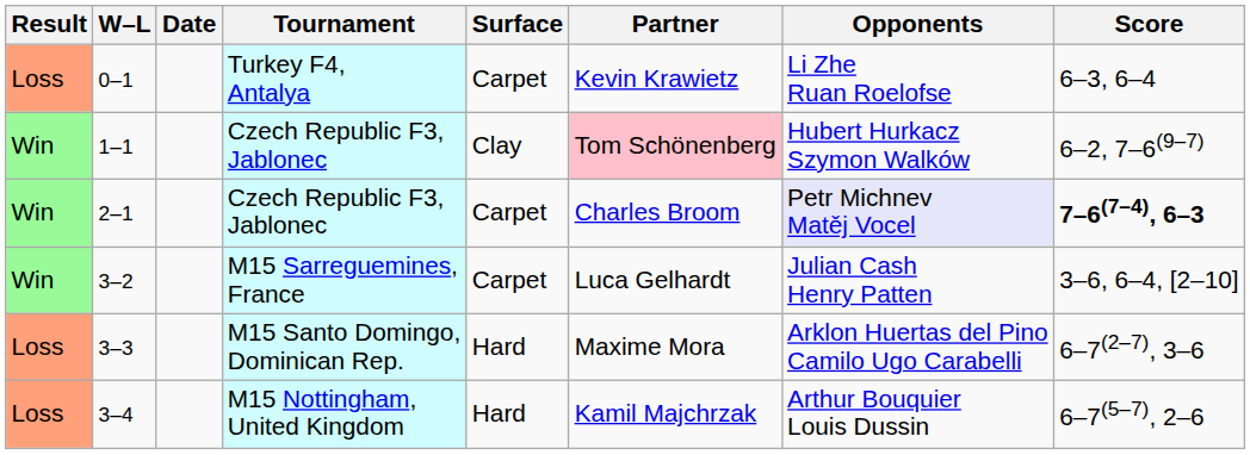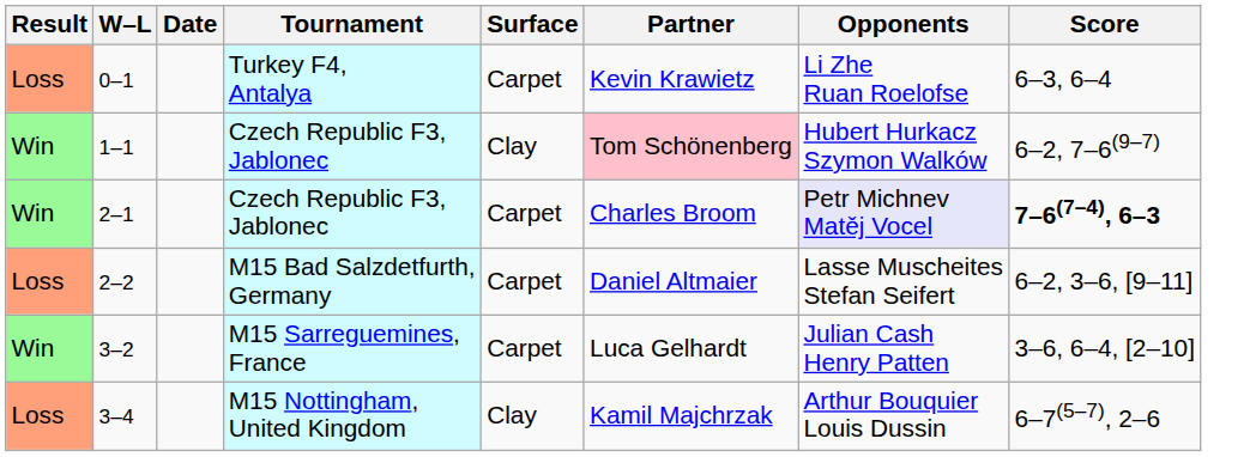+ row: Loss | 2–2 | M15 Bad Salzdetfurth, Germany | Carpet | Daniel Altmaier | Lasse Muscheites Stefan Seifert | 6–2, 3–6, [9–11]
- row: Loss | 3–3 | M15 Santo Domingo, Dominican Rep. | Hard | Maxime Mora | Arklon Huertas del Pino Camilo Ugo Carabelli | 6–7(2–7), 3–6
3–4 | Surface: Hard -> Clay
